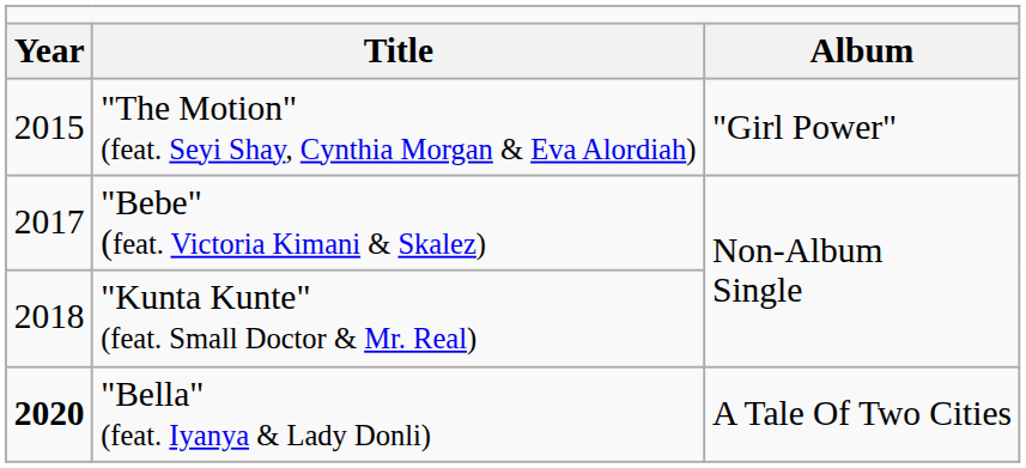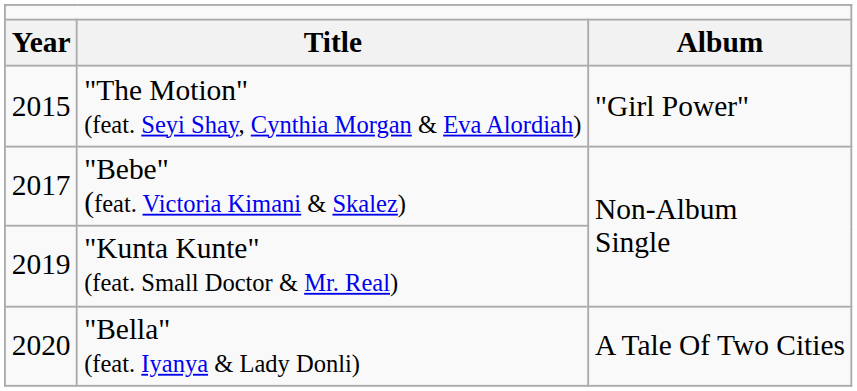"Kunta Kunte" (feat. Small Doctor & Mr. Real) | column 1: 2018 -> 2019
"Bella" (feat. Iyanya & Lady Donli) | column 1: bold -> normal
